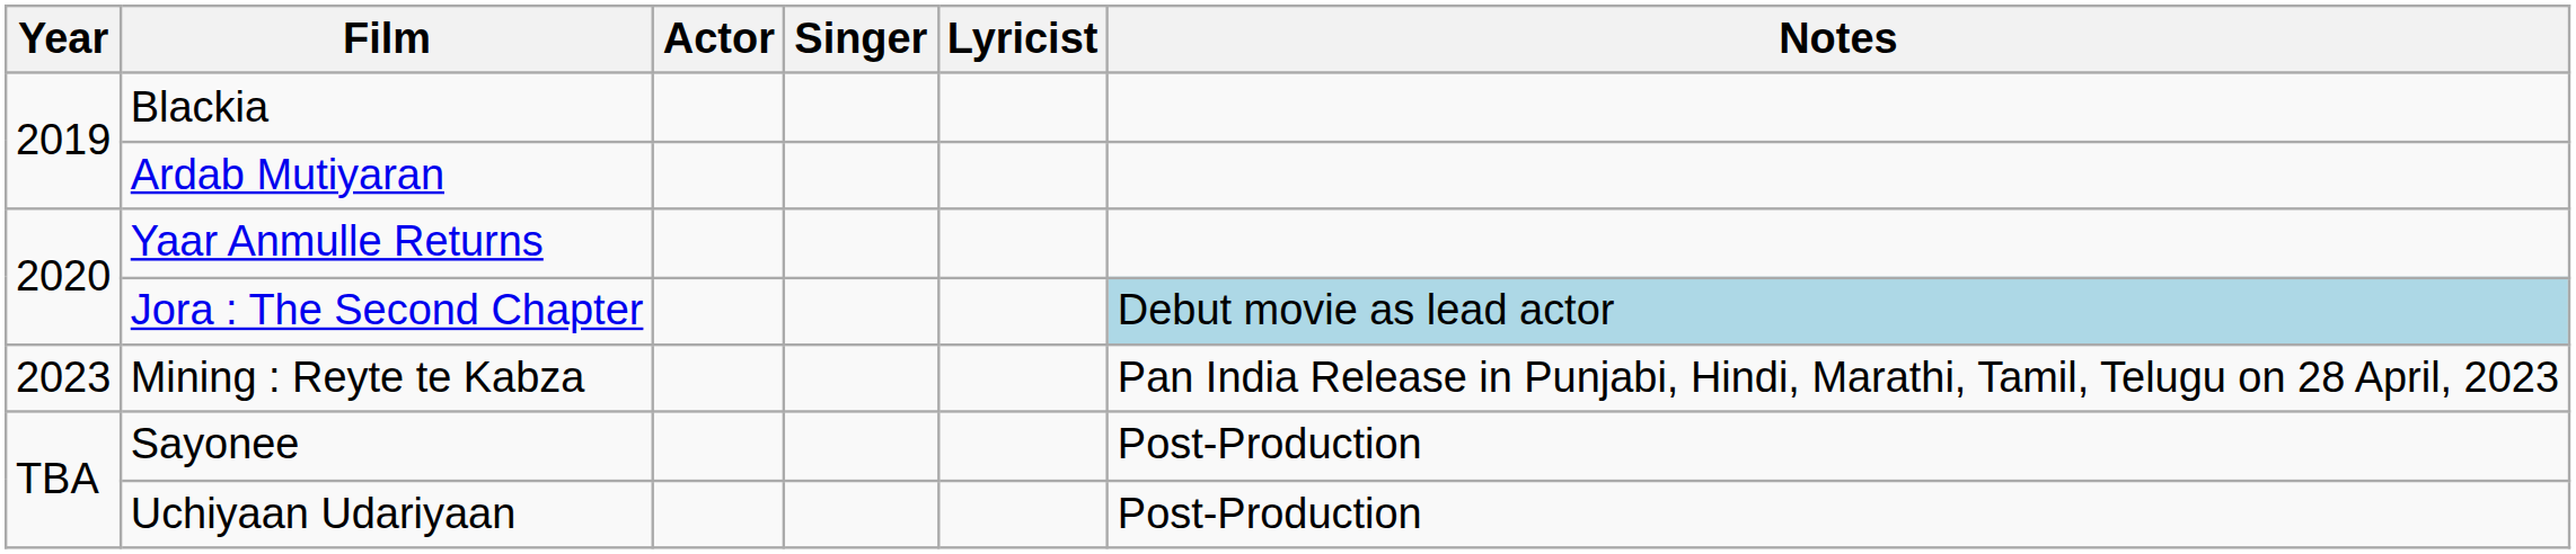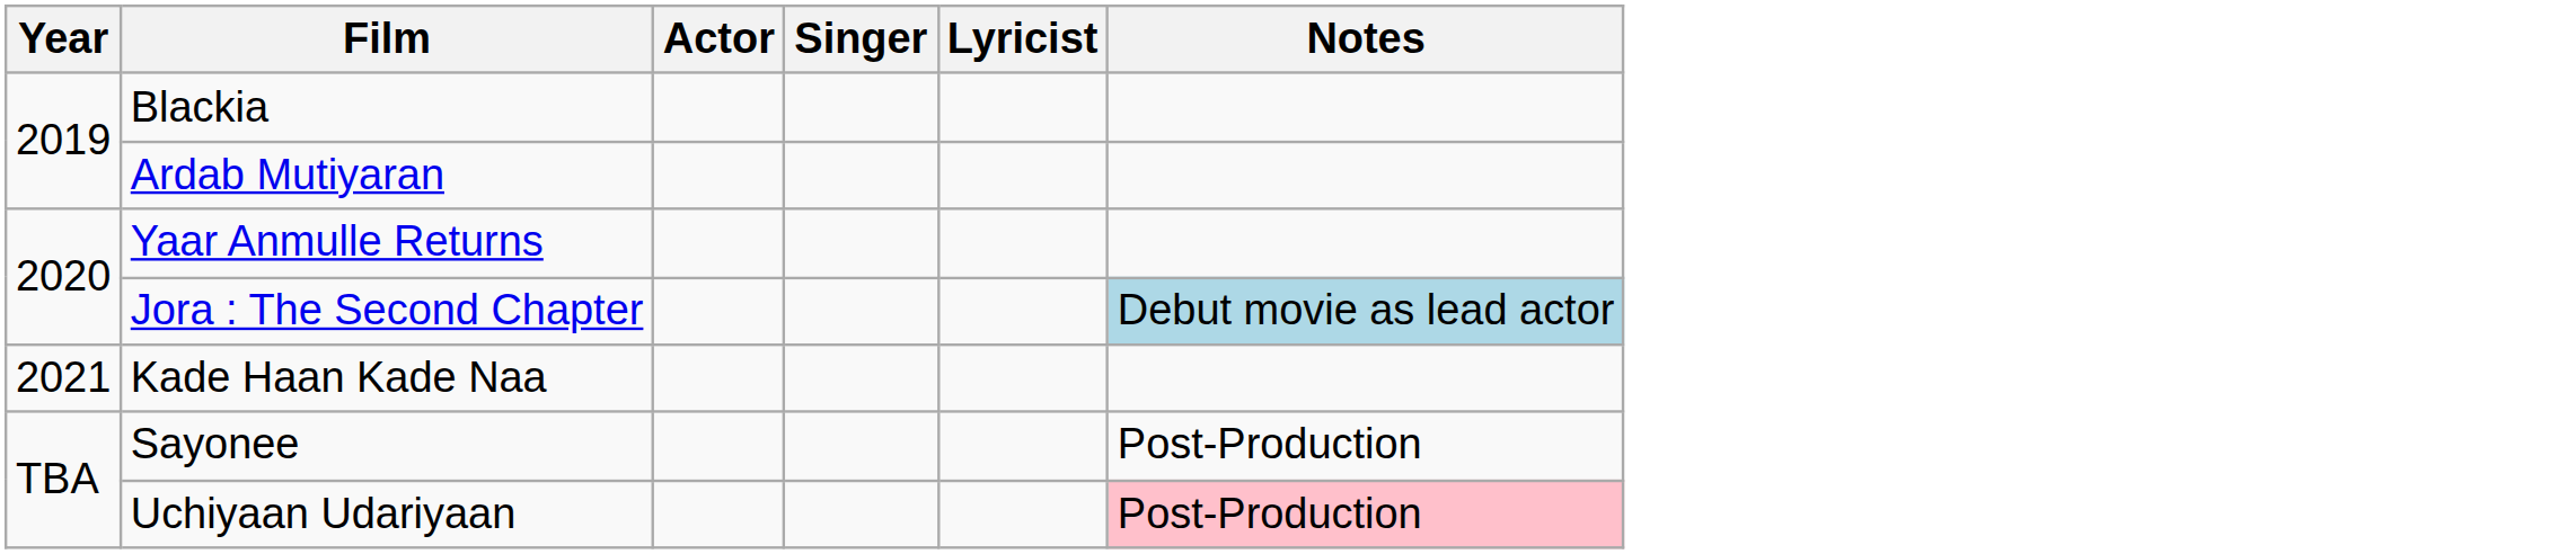+ row: 2021 | Kade Haan Kade Naa
- row: 2023 | Mining : Reyte te Kabza | Pan India Release in Punjabi, Hindi, Marathi, Tamil, Telugu on 28 April, 2023
Uchiyaan Udariyaan | Notes: no background -> pink background
